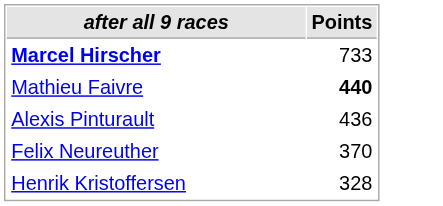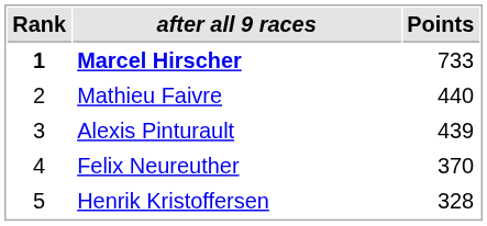+ column: Rank | 1 | 2 | 3 | 4 | 5
Mathieu Faivre | Points: bold -> normal
Alexis Pinturault | Points: 436 -> 439
